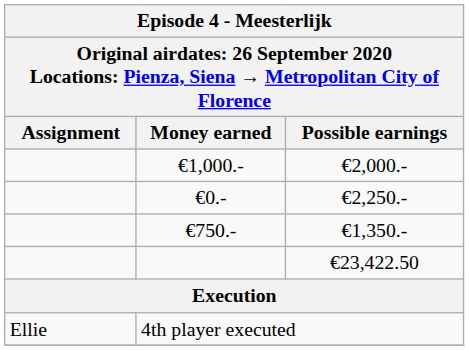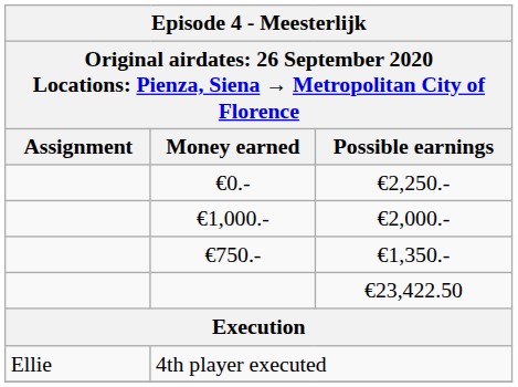rows swapped: €1,000.- <-> €0.-
